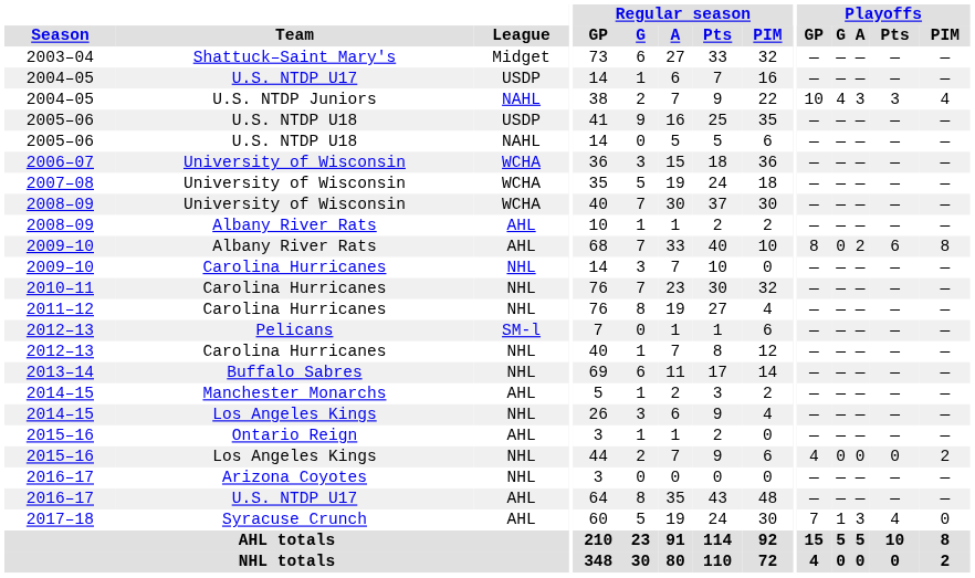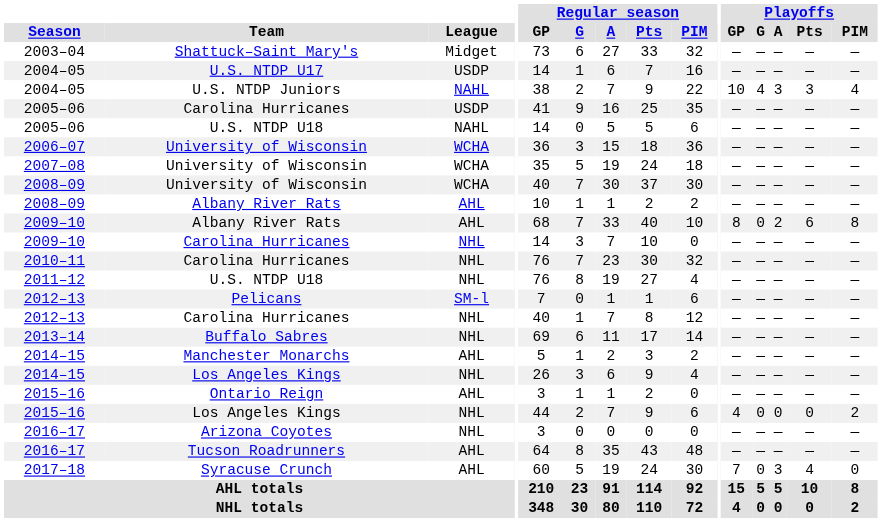2005–06 / USDP | Team: U.S. NTDP U18 -> Carolina Hurricanes
2011–12 | Team: Carolina Hurricanes -> U.S. NTDP U18
2016–17 / AHL | Team: U.S. NTDP U17 -> Tucson Roadrunners
2017–18 | Playoffs / G: 1 -> 0
